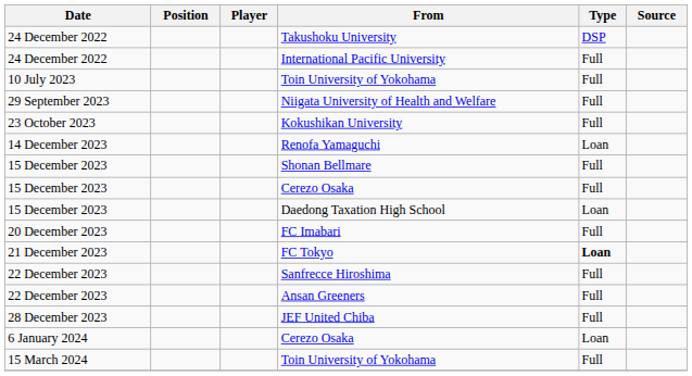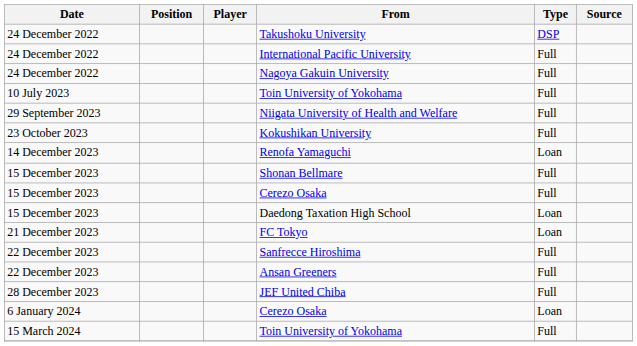+ row: 24 December 2022 | Nagoya Gakuin University | Full
- row: 20 December 2023 | FC Imabari | Full
FC Tokyo | Type: bold -> normal
